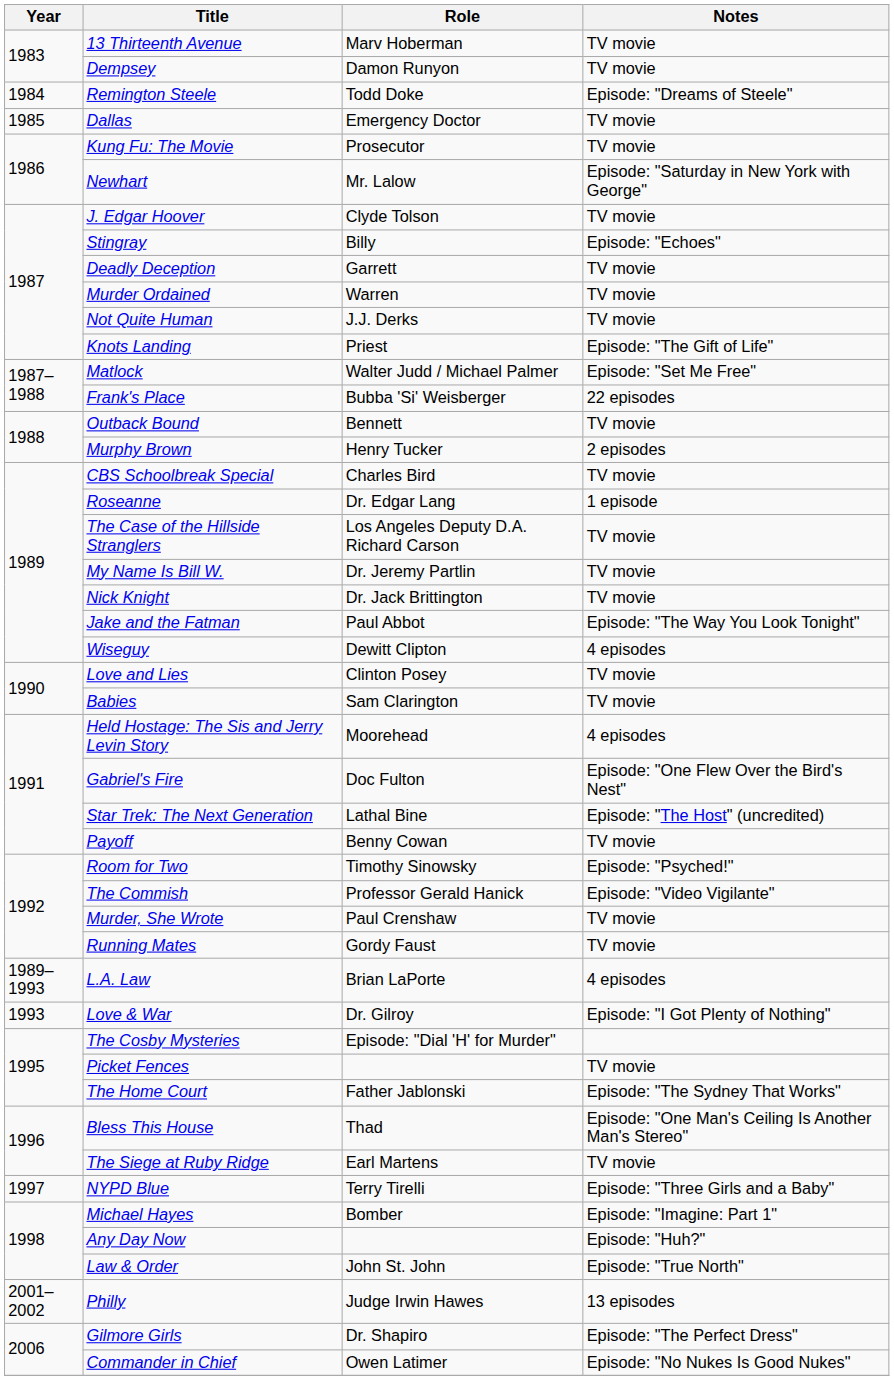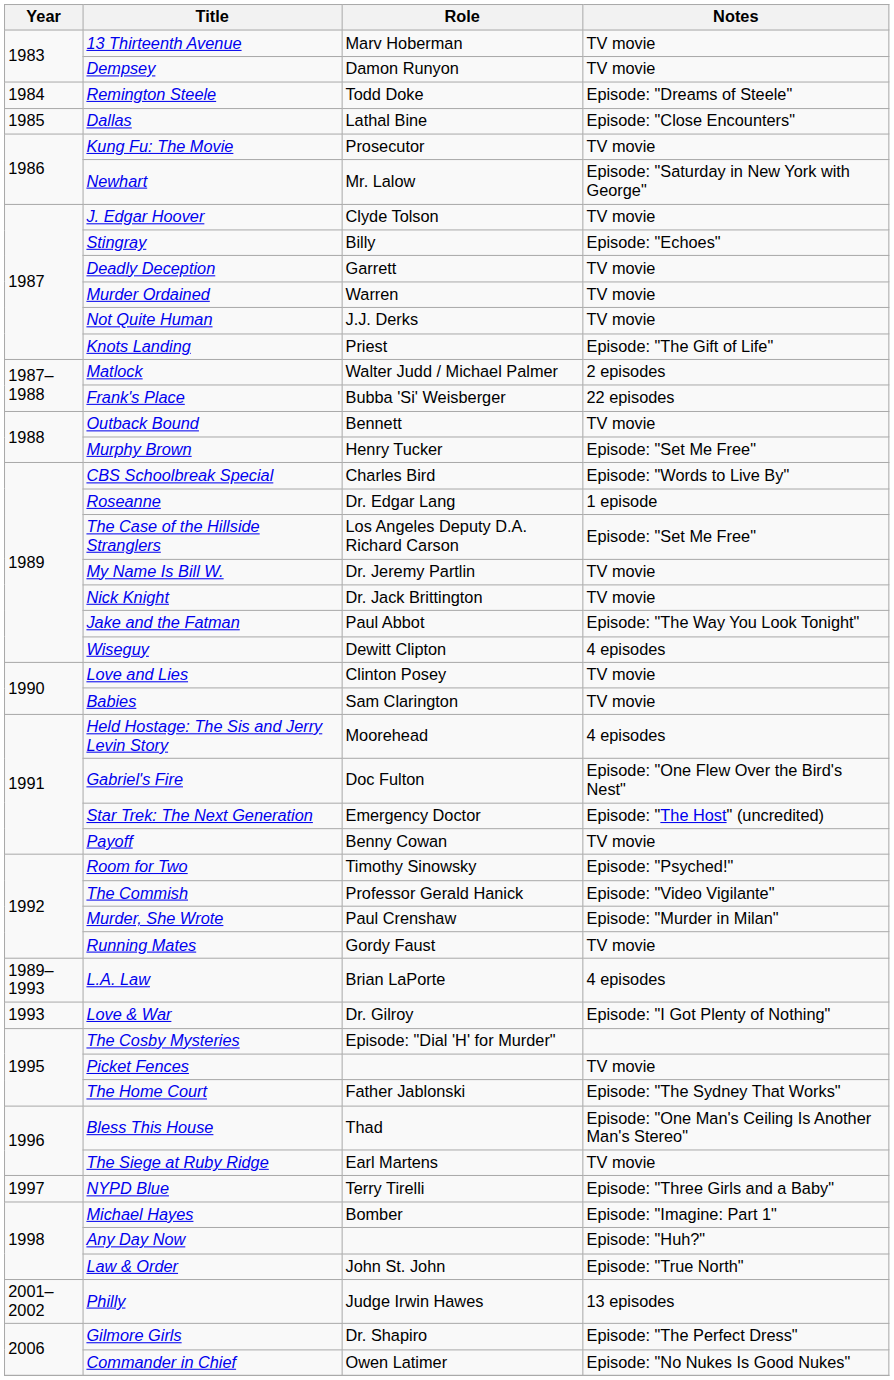Dallas | Role: Emergency Doctor -> Lathal Bine
Dallas | Notes: TV movie -> Episode: "Close Encounters"
Matlock | Notes: Episode: "Set Me Free" -> 2 episodes
Murphy Brown | Notes: 2 episodes -> Episode: "Set Me Free"
CBS Schoolbreak Special | Notes: TV movie -> Episode: "Words to Live By"
The Case of the Hillside Stranglers | Notes: TV movie -> Episode: "Set Me Free"
Star Trek: The Next Generation | Role: Lathal Bine -> Emergency Doctor
Murder, She Wrote | Notes: TV movie -> Episode: "Murder in Milan"
